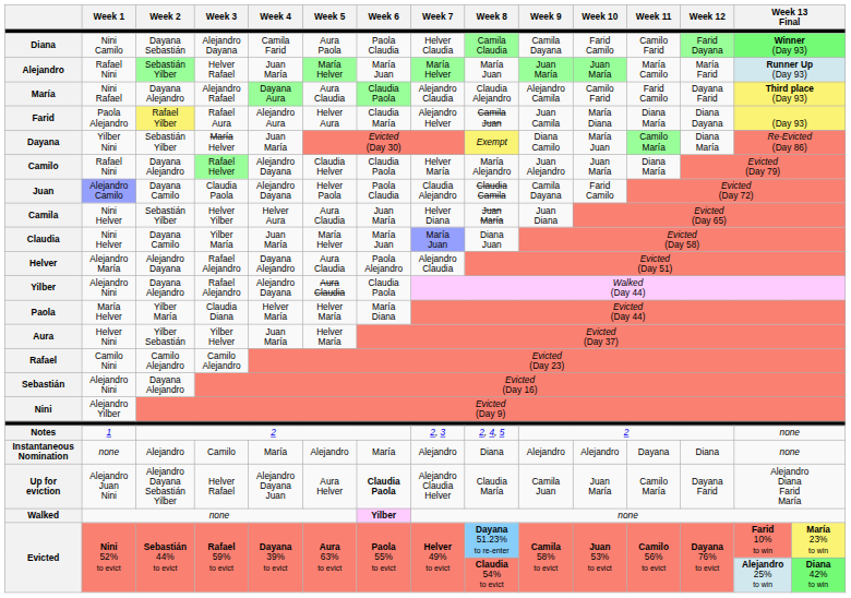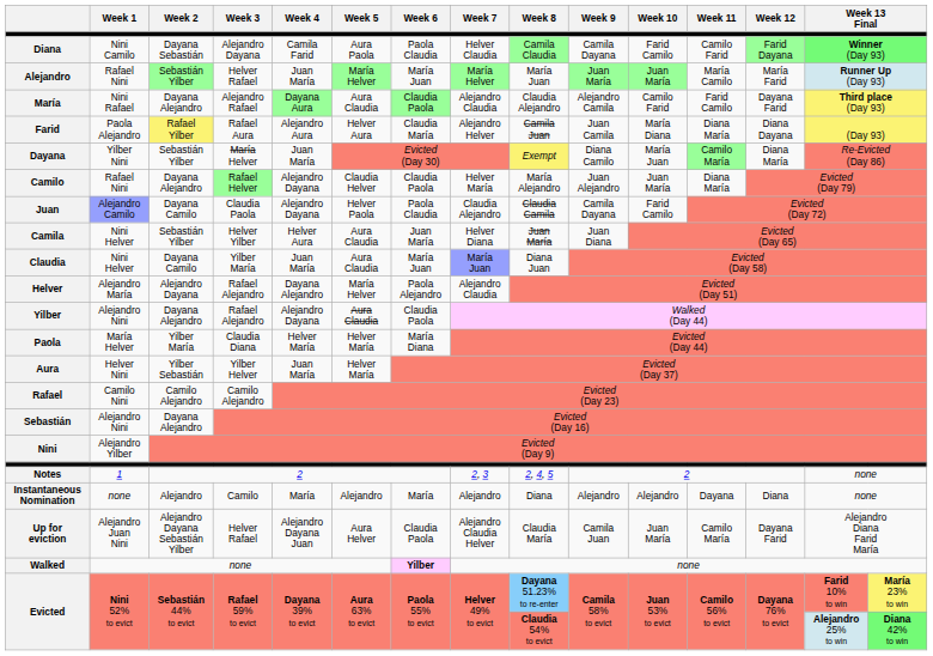Claudia | Week 5: María Helver -> Aura Claudia
Helver | Week 5: Aura Claudia -> María Helver
Up for eviction | Week 6: bold -> normal
